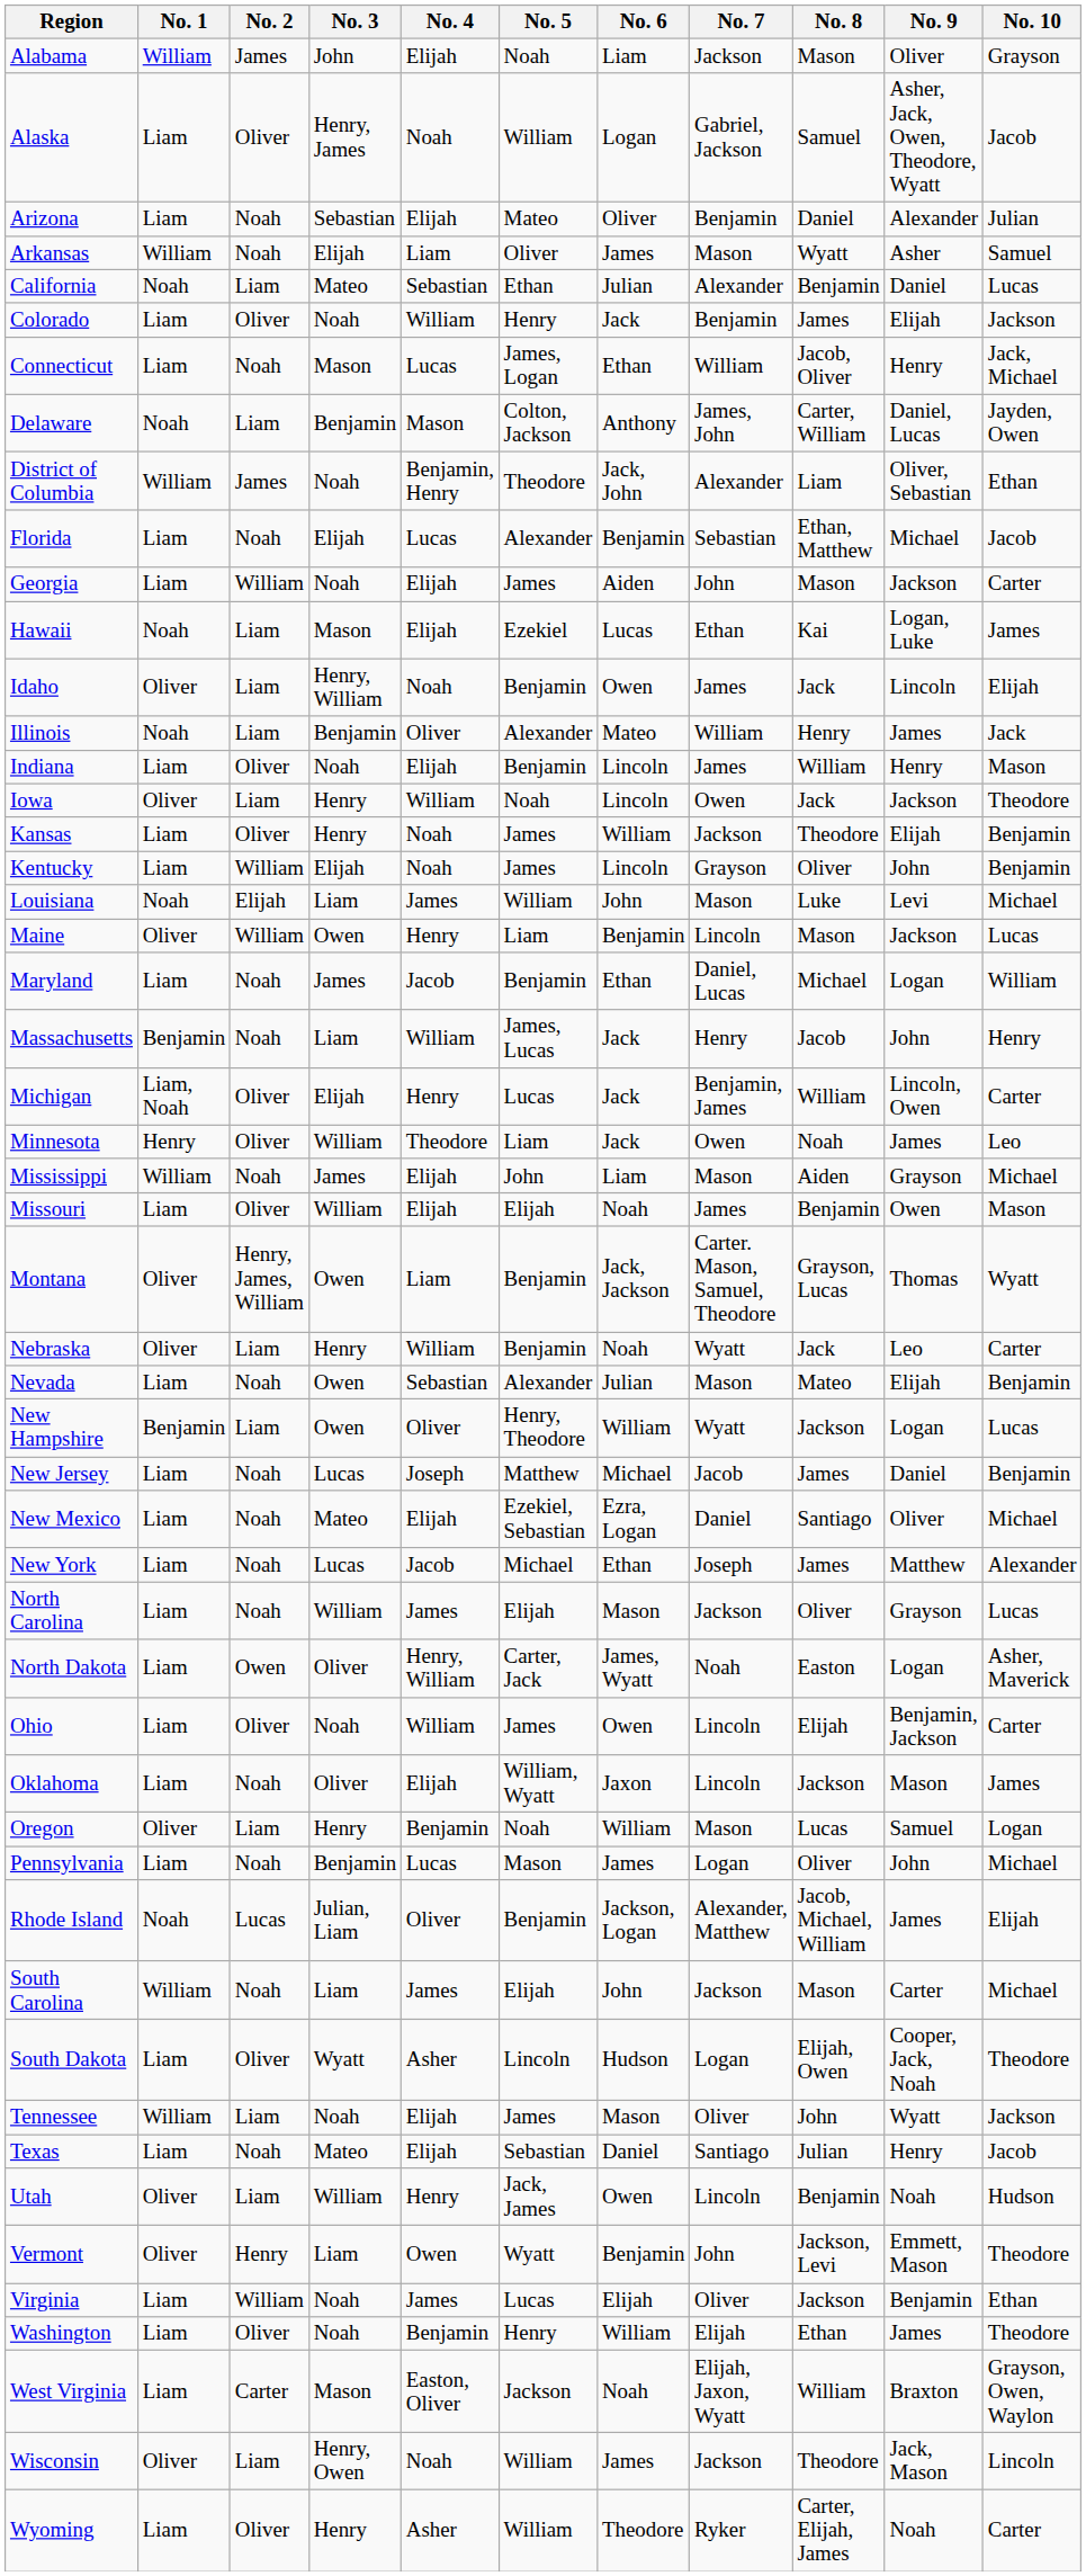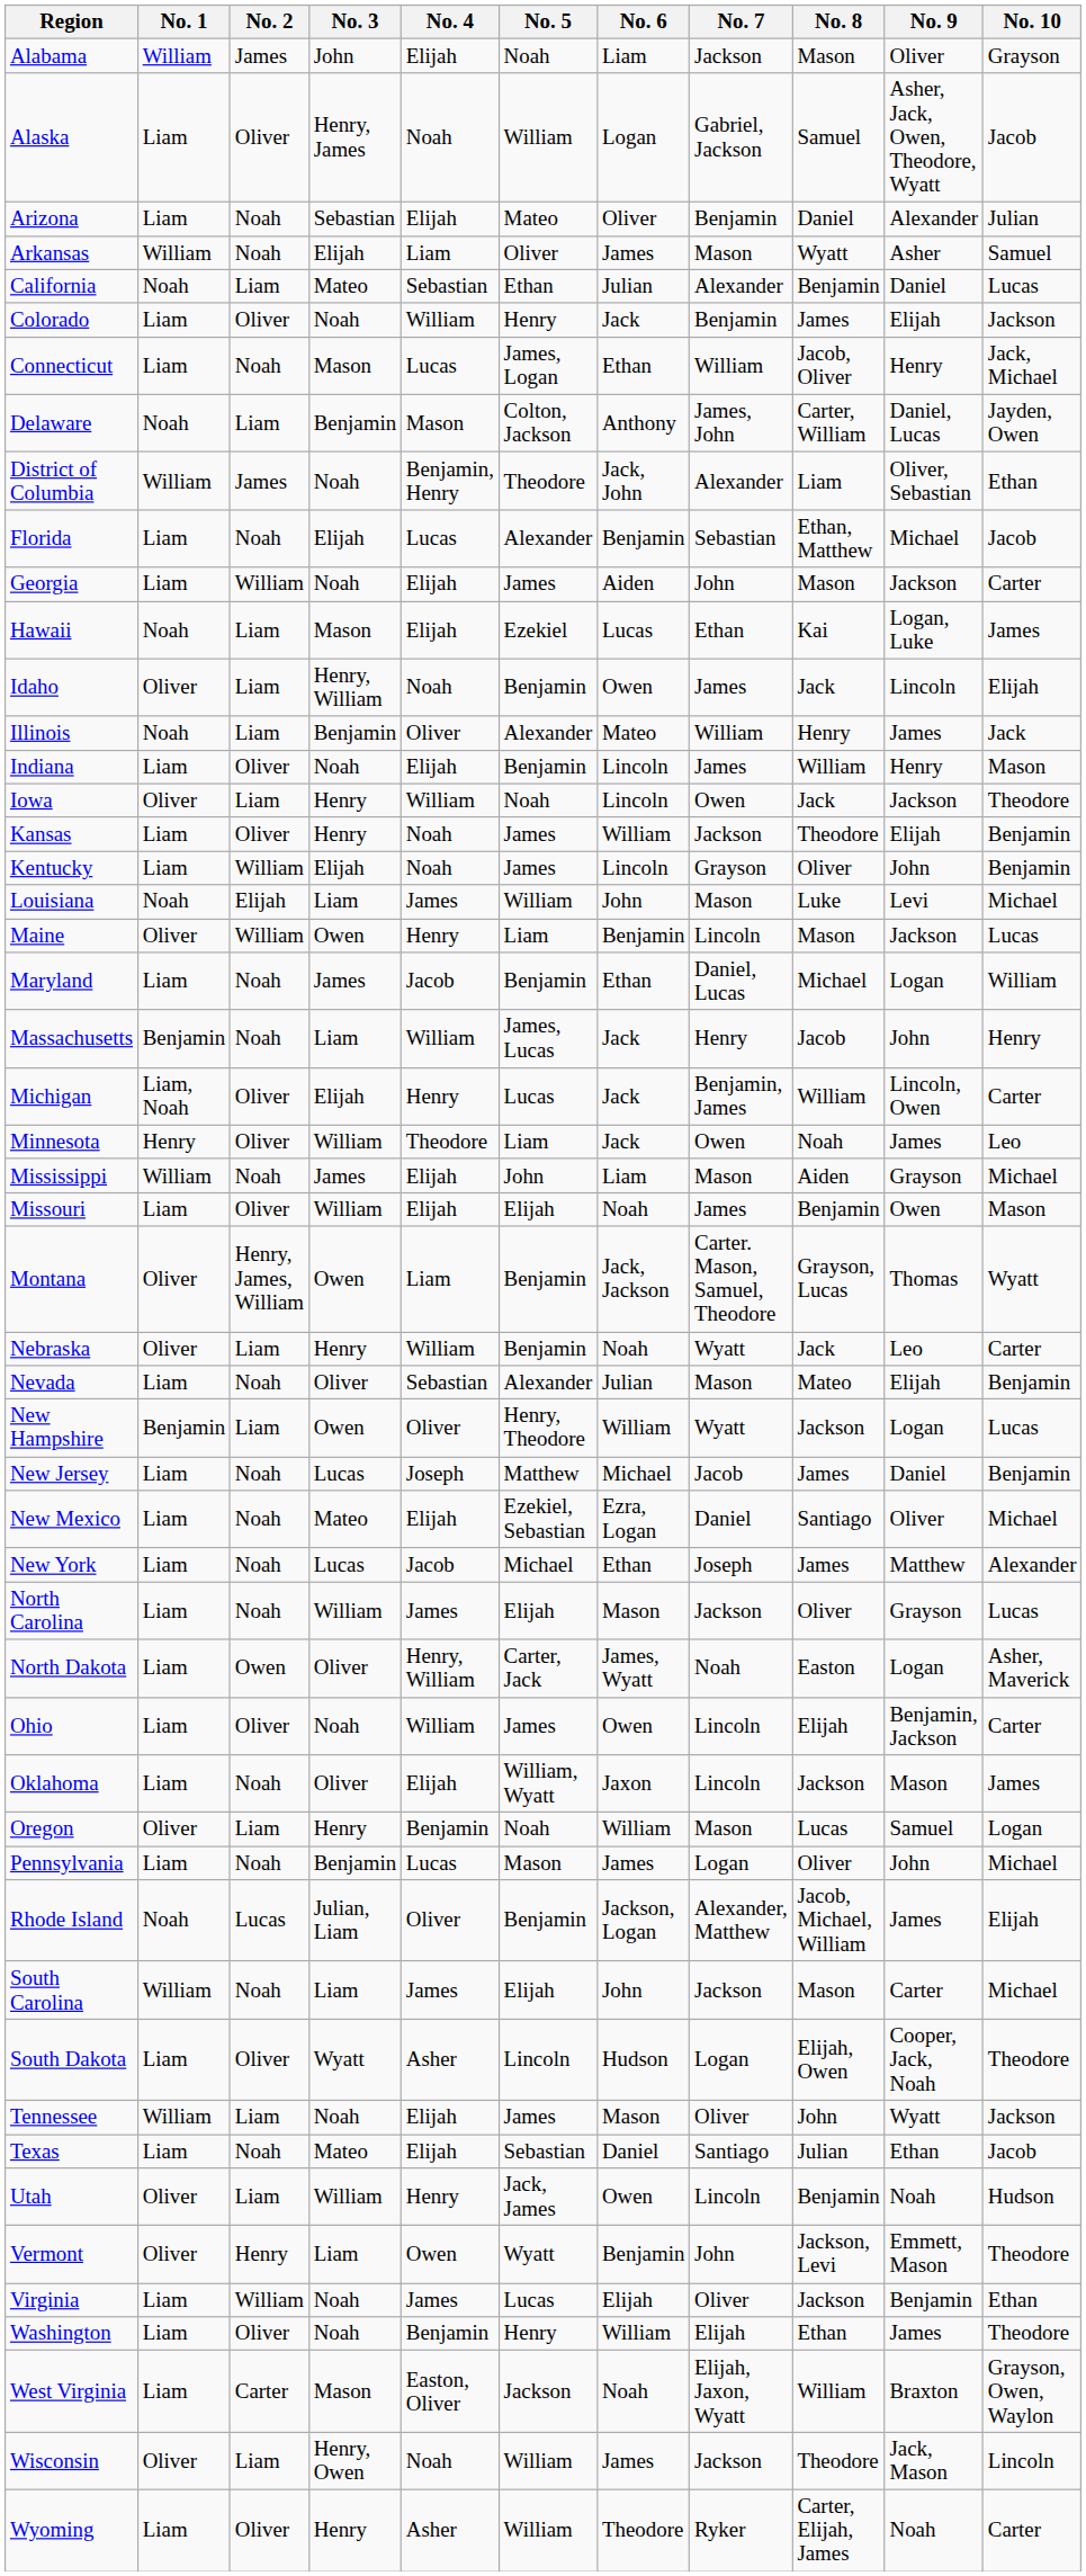Nevada | No. 3: Owen -> Oliver
Texas | No. 9: Henry -> Ethan
